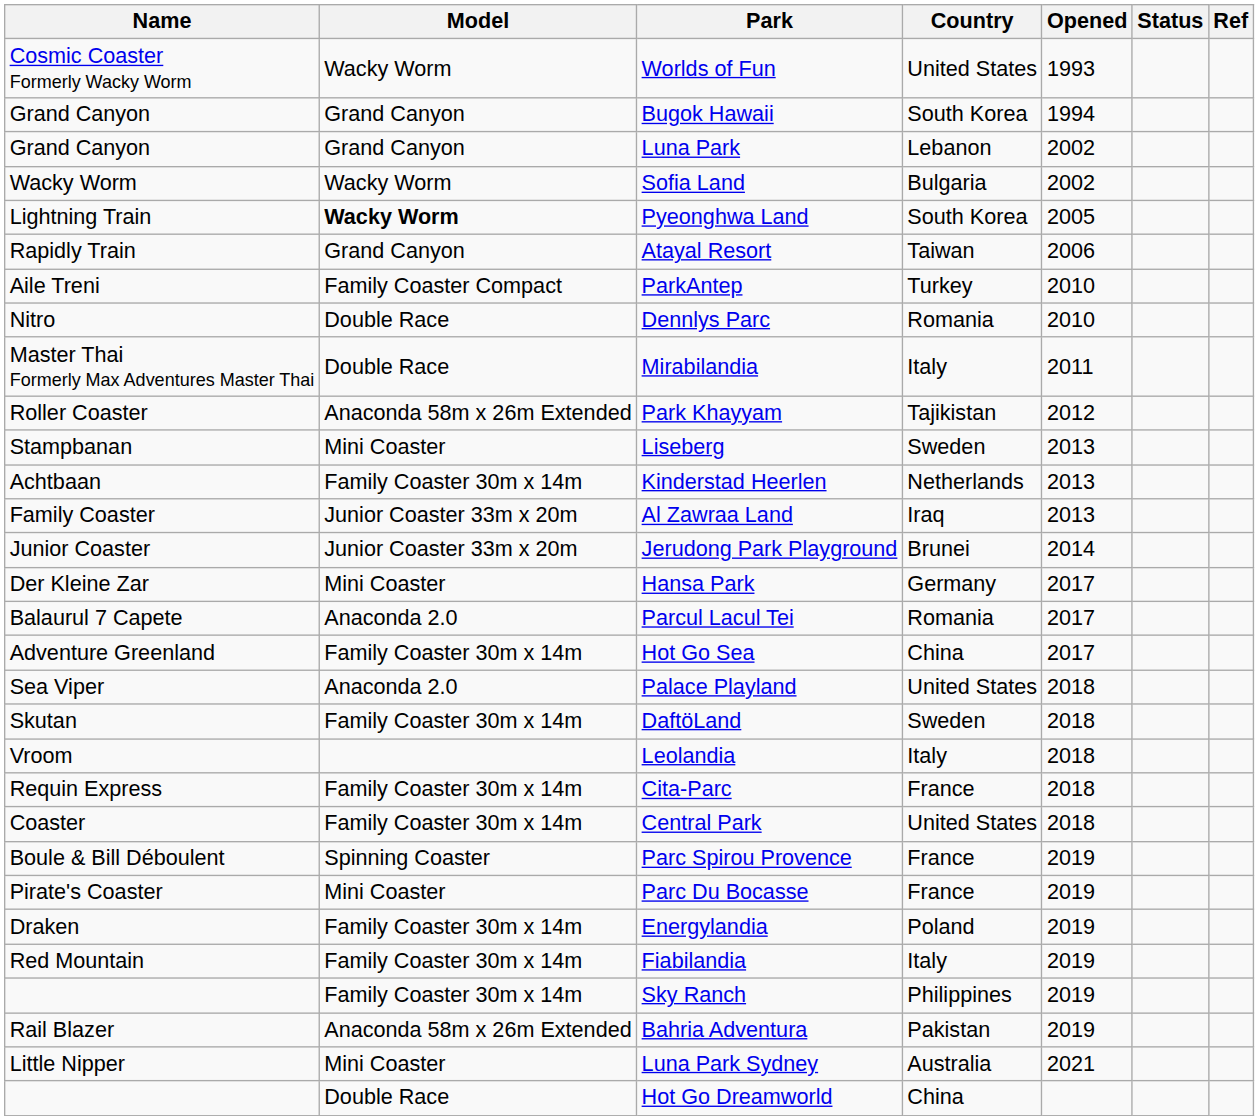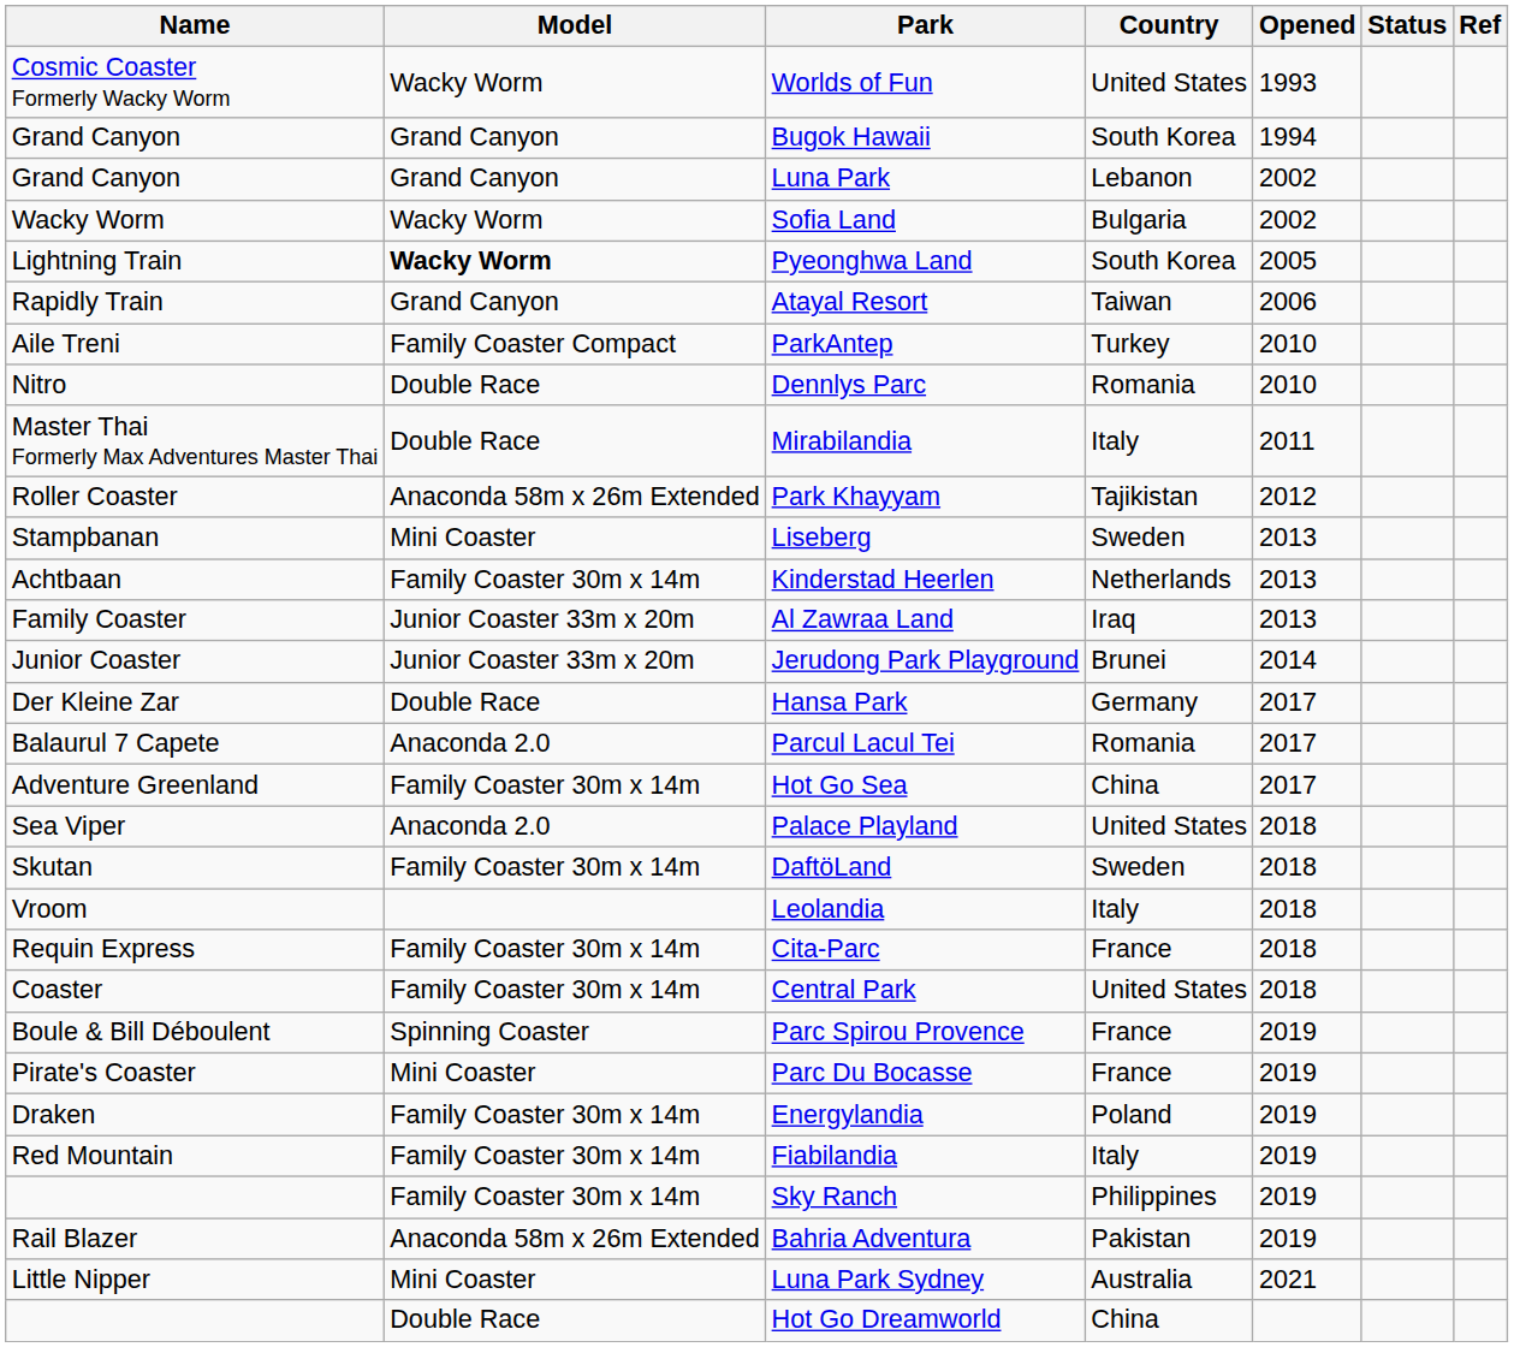Hansa Park | Model: Mini Coaster -> Double Race
